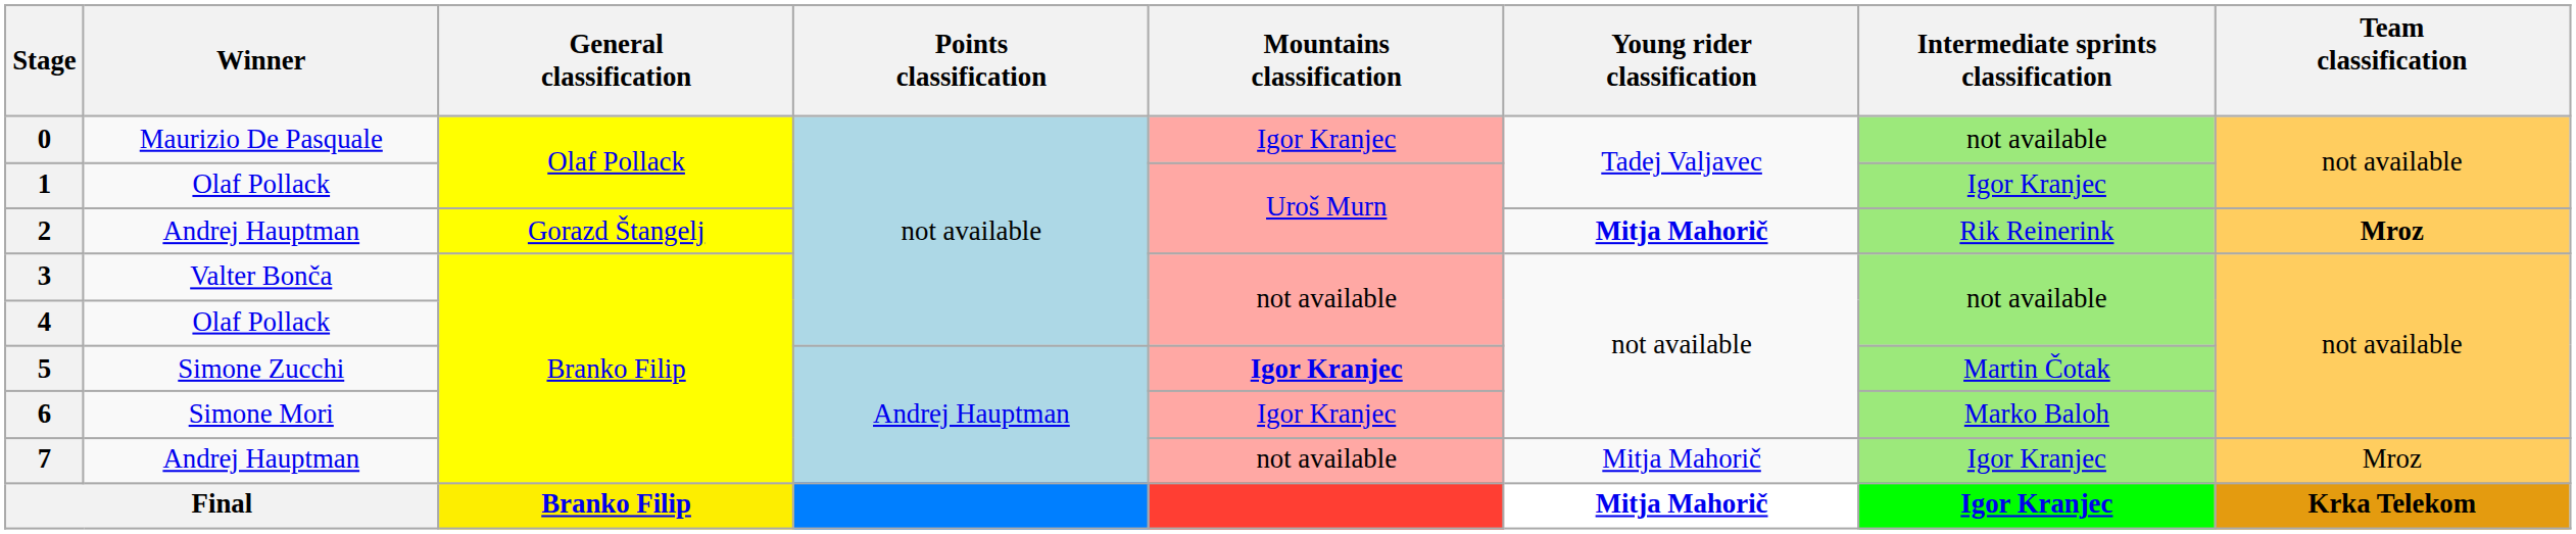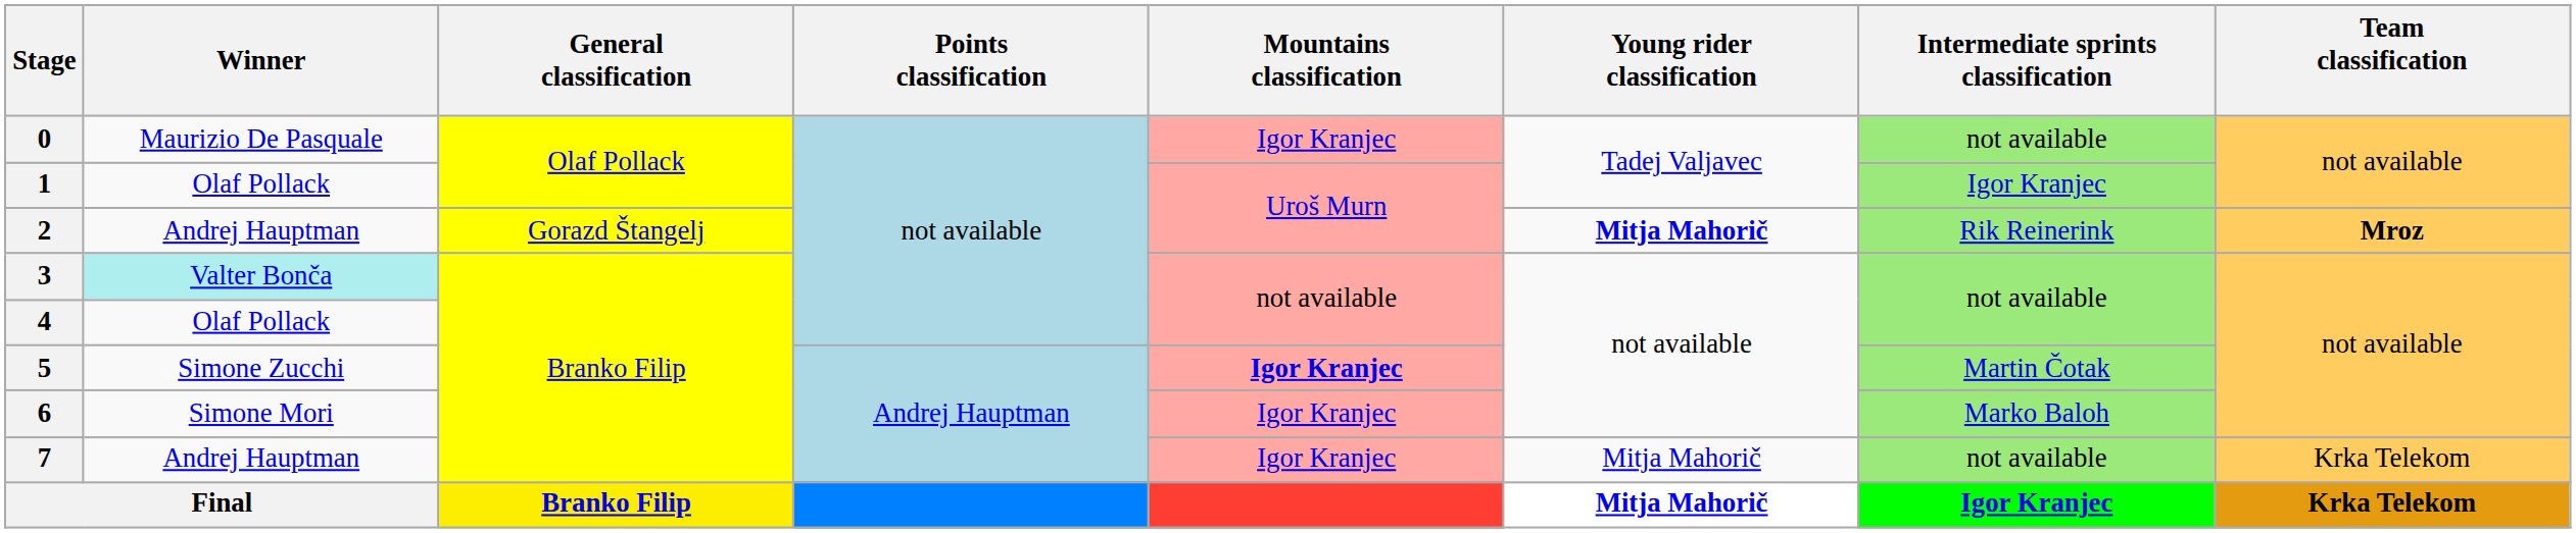3 | Winner: no background -> paleturquoise background
7 | Mountains classification: not available -> Igor Kranjec
7 | Intermediate sprints classification: Igor Kranjec -> not available
7 | Team classification: Mroz -> Krka Telekom
